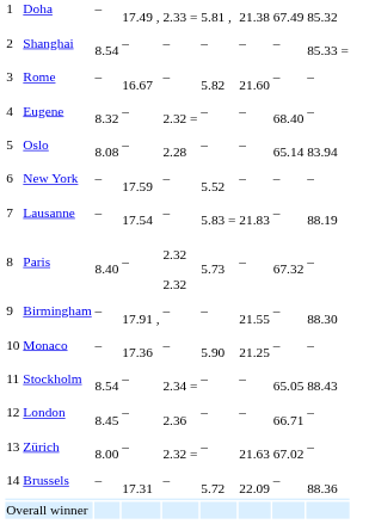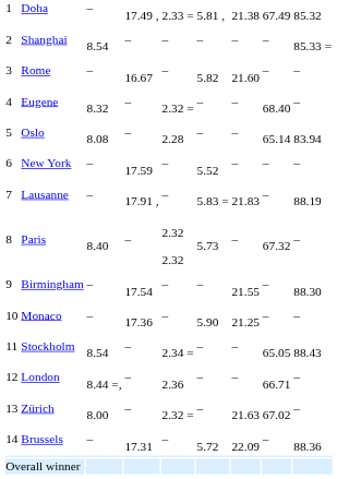Lausanne | column 4: 17.54 -> 17.91 ,
Birmingham | column 4: 17.91 , -> 17.54
London | column 3: 8.45 -> 8.44 =,
